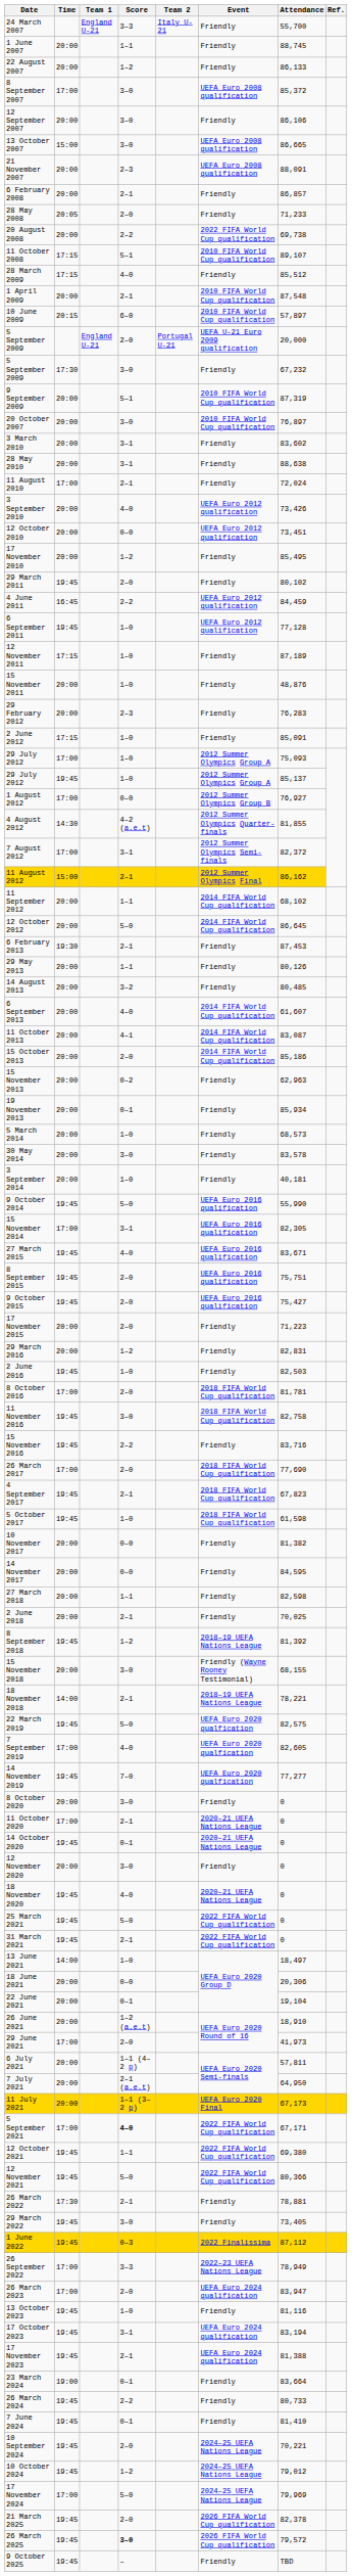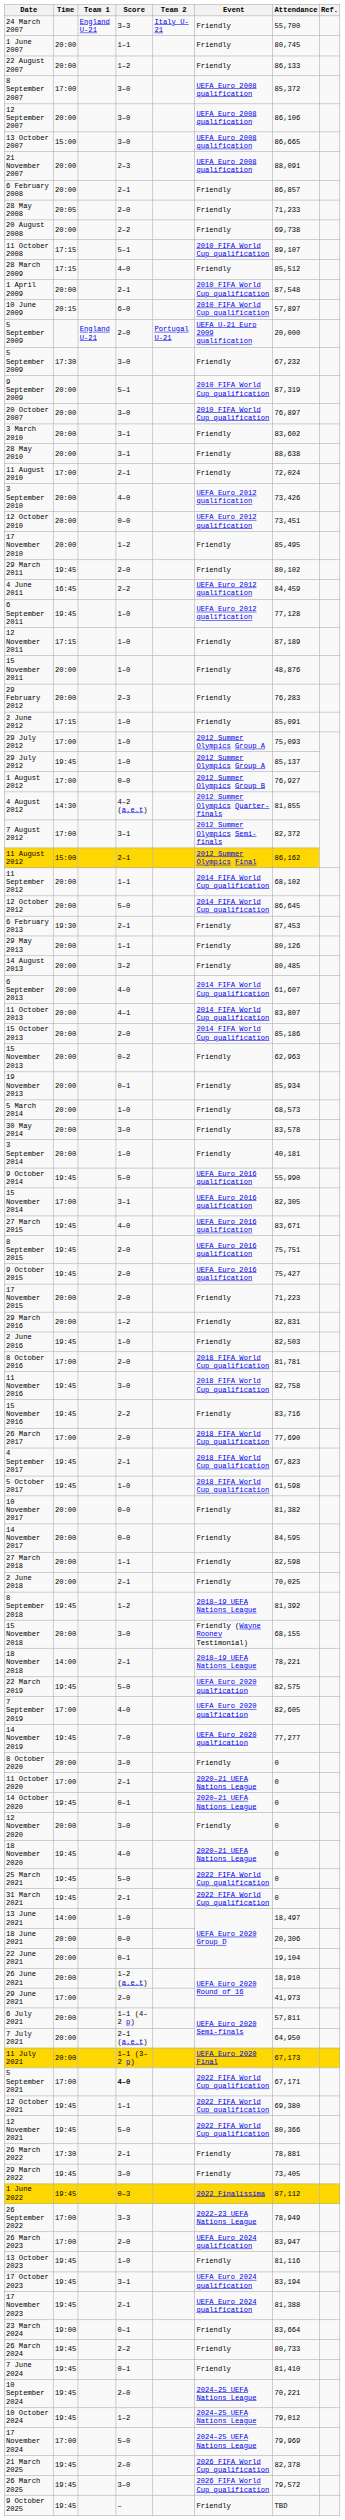1 June 2007 | Attendance: 88,745 -> 80,745
12 September 2007 | Event: Friendly -> UEFA Euro 2008 qualification
20 August 2008 | Event: 2022 FIFA World Cup qualification -> Friendly
11 October 2013 | Attendance: 83,087 -> 83,807
26 March 2025 | Score: bold -> normal
